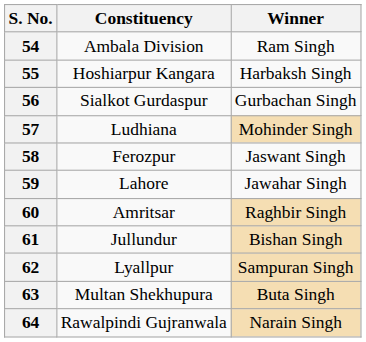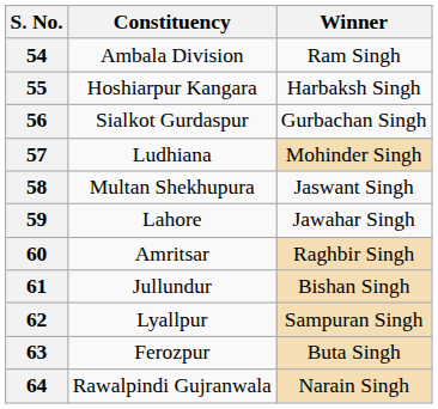58 | Constituency: Ferozpur -> Multan Shekhupura
63 | Constituency: Multan Shekhupura -> Ferozpur
